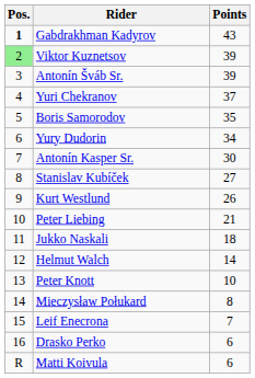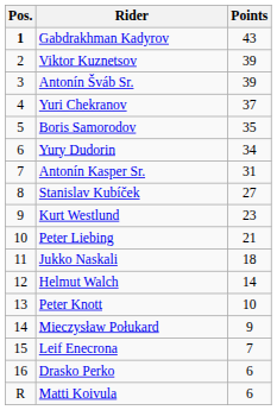Viktor Kuznetsov | Pos.: lightgreen background -> no background
Antonín Kasper Sr. | Points: 30 -> 31
Kurt Westlund | Points: 26 -> 23
Mieczysław Połukard | Points: 8 -> 9
